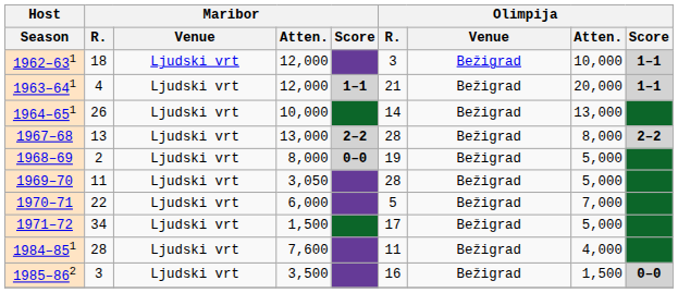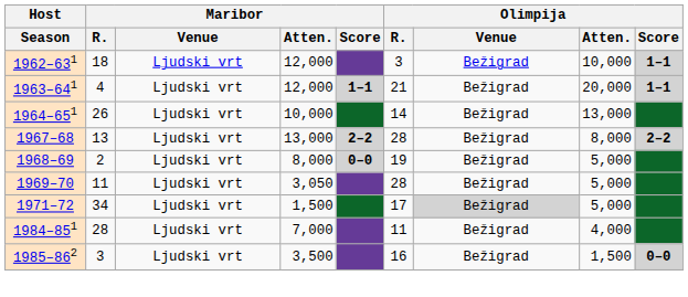- row: 1970–71 | 22 | Ljudski vrt | 6,000 | 5 | Bežigrad | 7,000
1971–72 | Olimpija / Venue: no background -> lightgrey background
1984–851 | Maribor / Atten.: 7,600 -> 7,000
